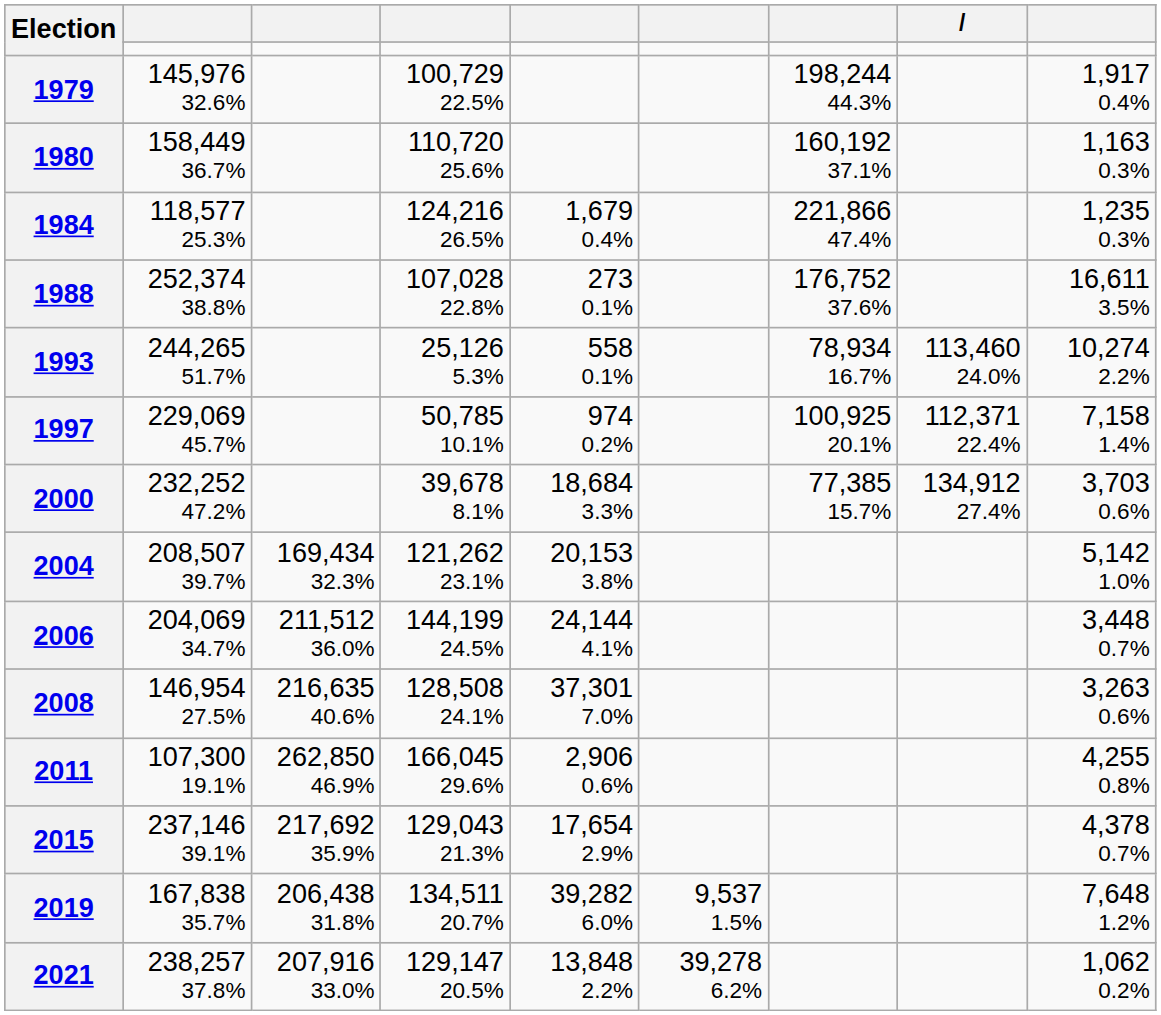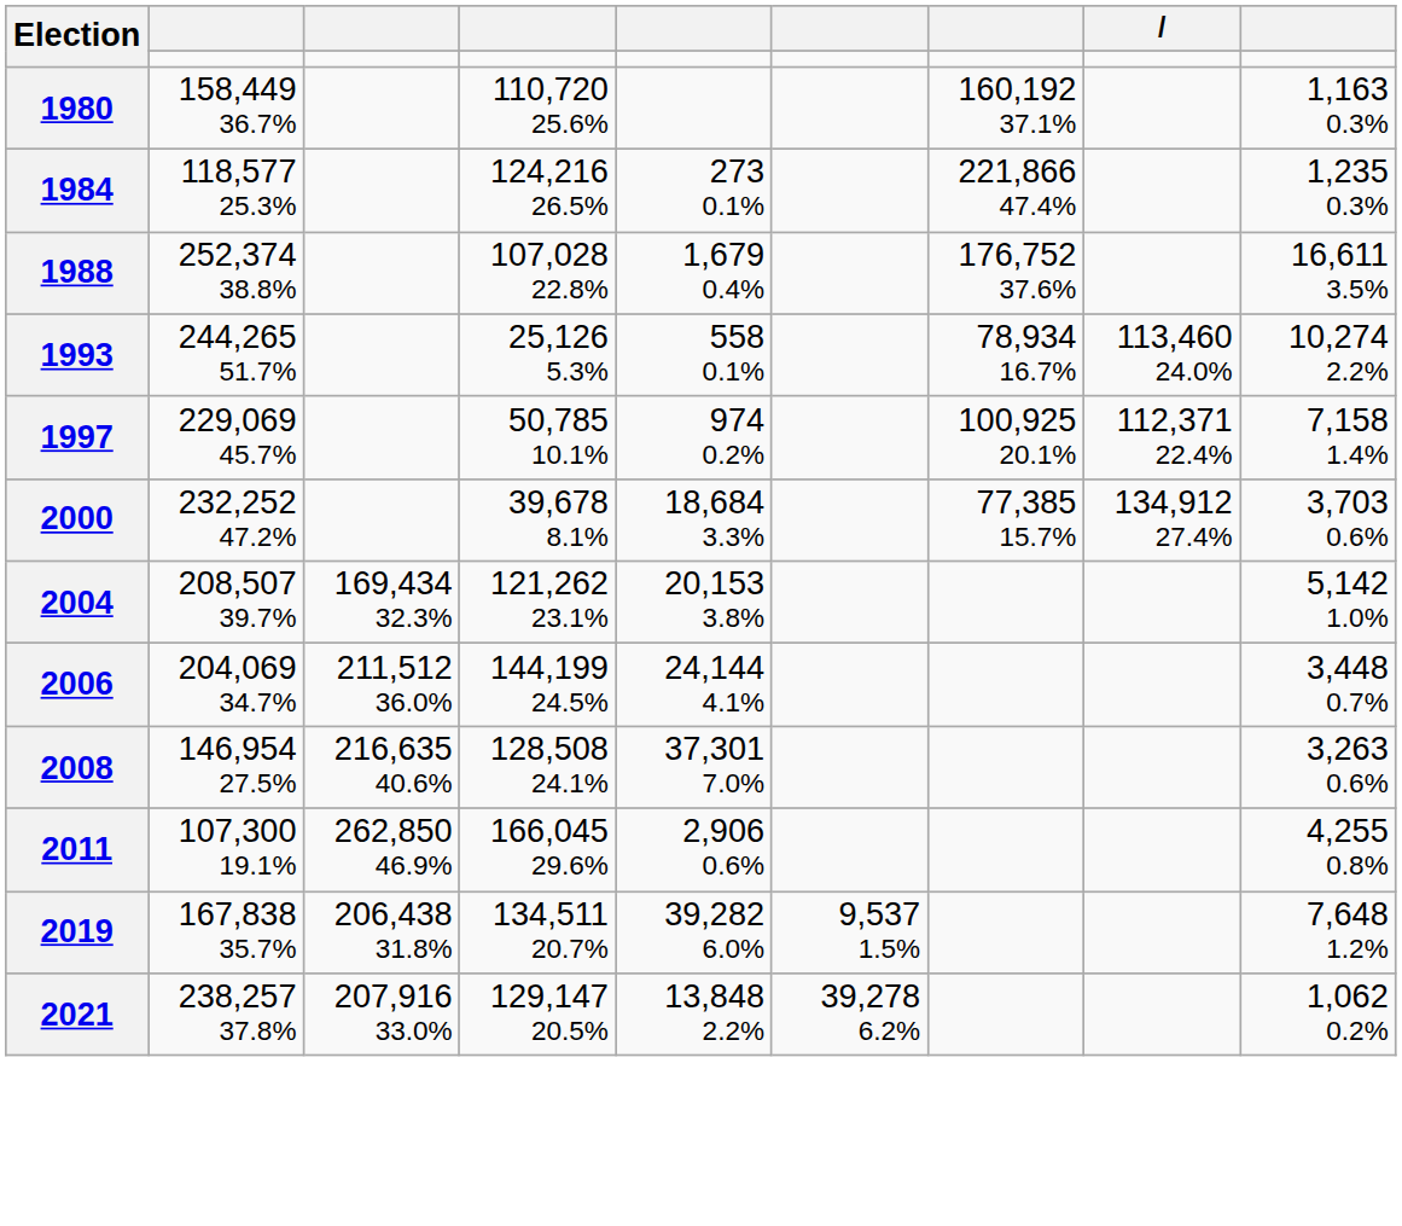- row: 1979 | 145,976 32.6% | 100,729 22.5% | 198,244 44.3% | 1,917 0.4%
1984 | column 5: 1,679 0.4% -> 273 0.1%
1988 | column 5: 273 0.1% -> 1,679 0.4%
- row: 2015 | 237,146 39.1% | 217,692 35.9% | 129,043 21.3% | 17,654 2.9% | 4,378 0.7%
